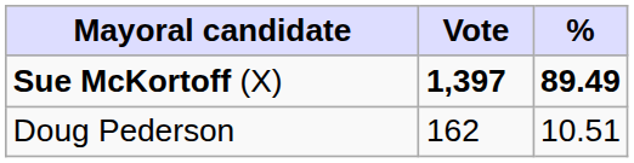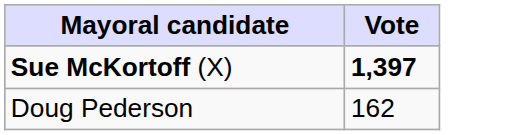- column: % | 89.49 | 10.51
